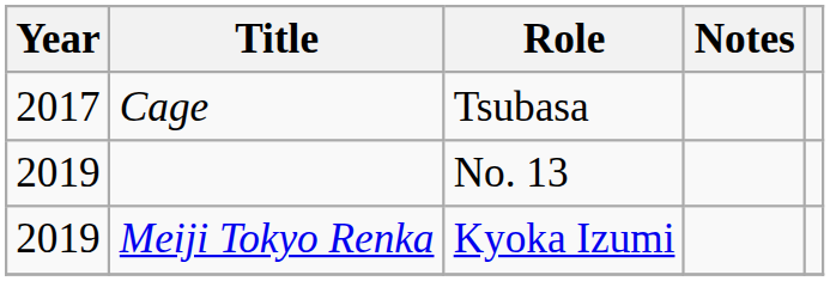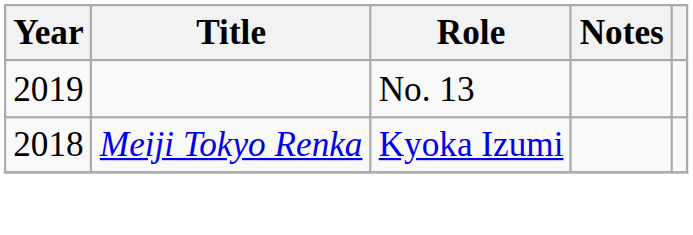- row: 2017 | Cage | Tsubasa
Meiji Tokyo Renka | Year: 2019 -> 2018
